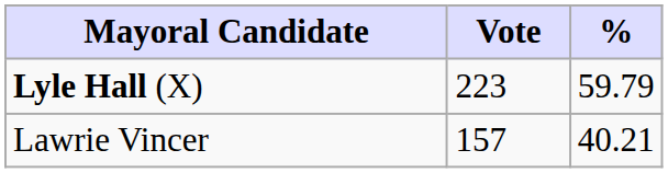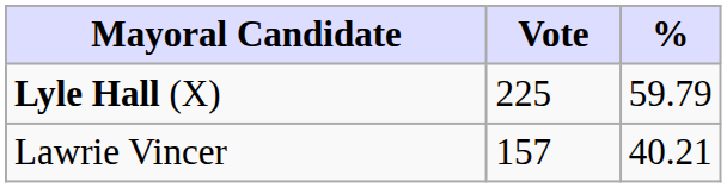Lyle Hall (X) | Vote: 223 -> 225
